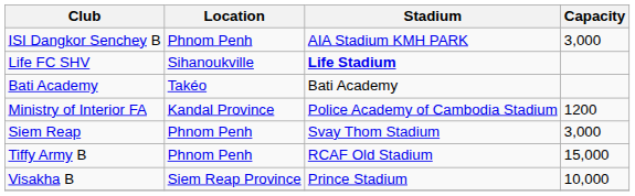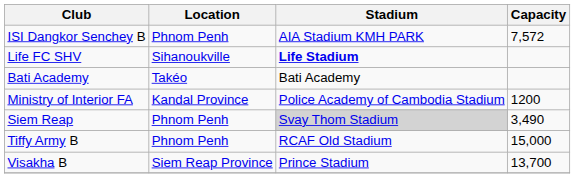ISI Dangkor Senchey B | Capacity: 3,000 -> 7,572
Siem Reap | Stadium: no background -> lightgrey background
Siem Reap | Capacity: 3,000 -> 3,490
Visakha B | Capacity: 10,000 -> 13,700
